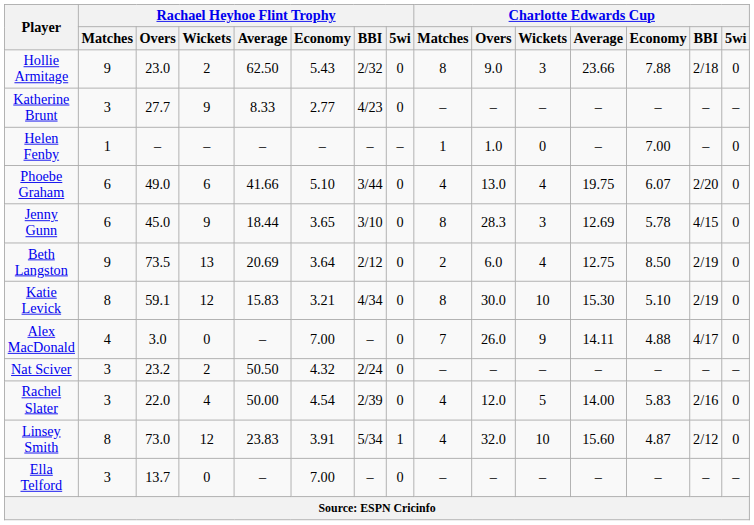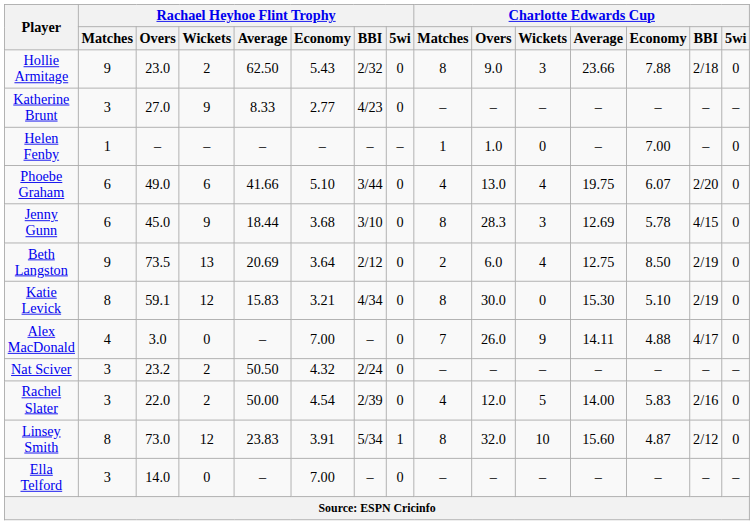Katherine Brunt | Rachael Heyhoe Flint Trophy / Overs: 27.7 -> 27.0
Jenny Gunn | Rachael Heyhoe Flint Trophy / Economy: 3.65 -> 3.68
Katie Levick | Charlotte Edwards Cup / Wickets: 10 -> 0
Rachel Slater | Rachael Heyhoe Flint Trophy / Wickets: 4 -> 2
Linsey Smith | Charlotte Edwards Cup / Matches: 4 -> 8
Ella Telford | Rachael Heyhoe Flint Trophy / Overs: 13.7 -> 14.0
